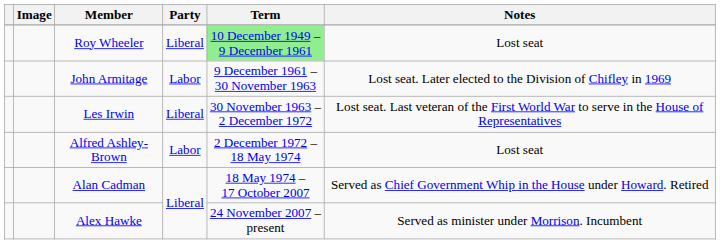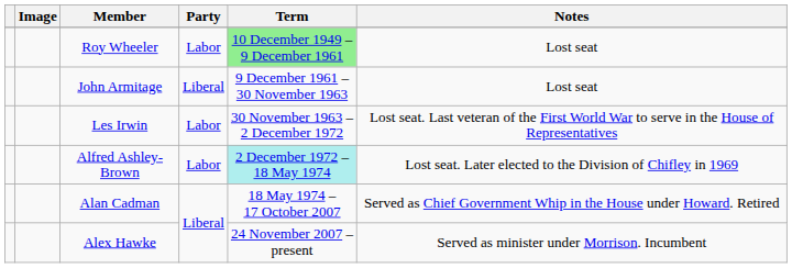Roy Wheeler | Party: Liberal -> Labor
John Armitage | Party: Labor -> Liberal
John Armitage | Notes: Lost seat. Later elected to the Division of Chifley in 1969 -> Lost seat
Les Irwin | Party: Liberal -> Labor
Alfred Ashley-Brown | Term: no background -> paleturquoise background
Alfred Ashley-Brown | Notes: Lost seat -> Lost seat. Later elected to the Division of Chifley in 1969
